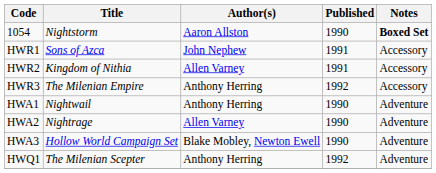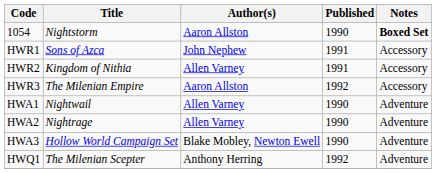HWR3 | Author(s): Anthony Herring -> Aaron Allston
HWA1 | Author(s): Anthony Herring -> Allen Varney
